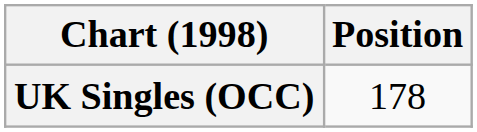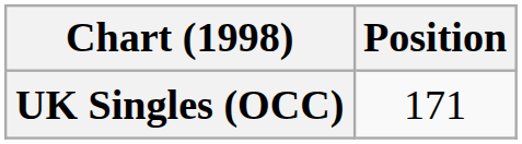UK Singles (OCC) | Position: 178 -> 171
